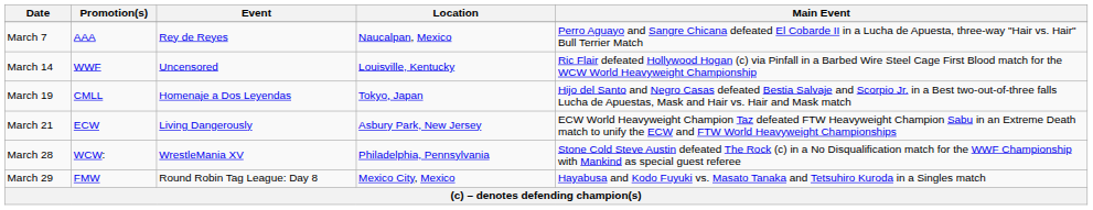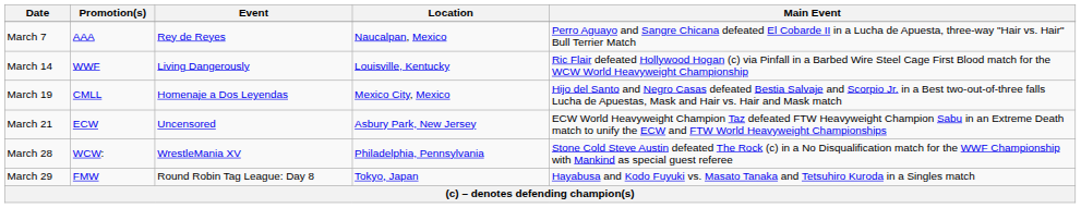March 14 | Event: Uncensored -> Living Dangerously
March 19 | Location: Tokyo, Japan -> Mexico City, Mexico
March 21 | Event: Living Dangerously -> Uncensored
March 29 | Location: Mexico City, Mexico -> Tokyo, Japan
